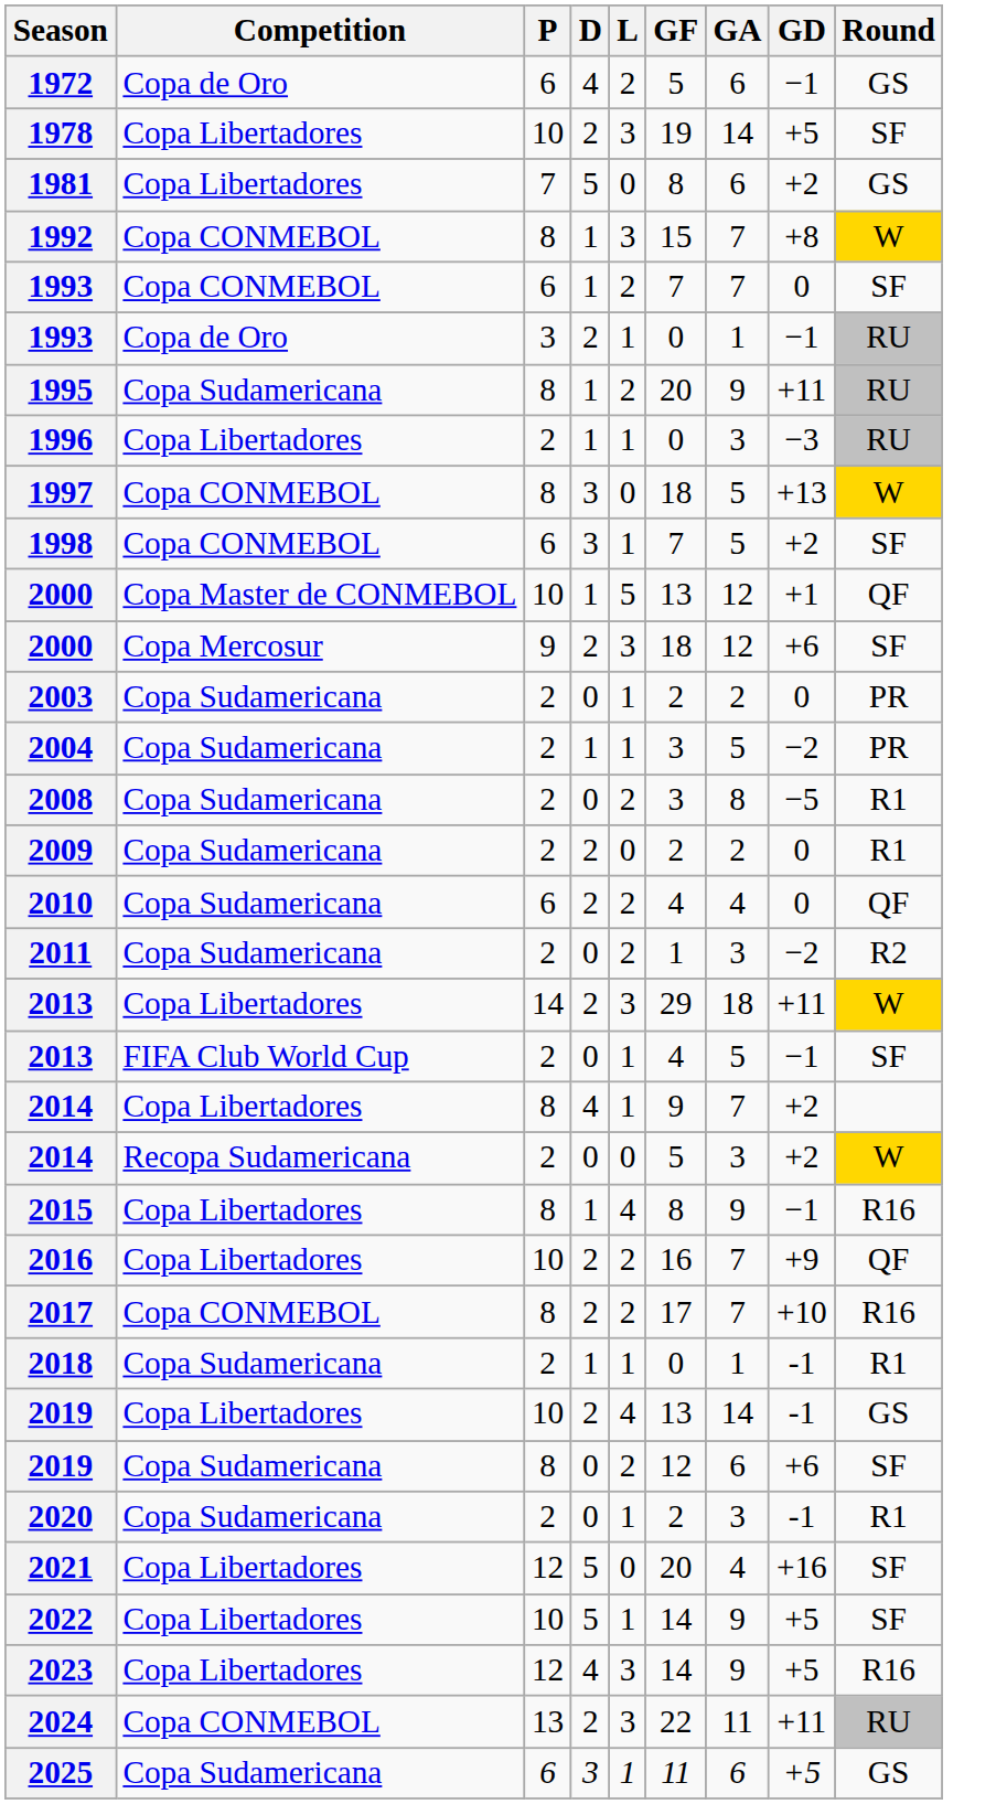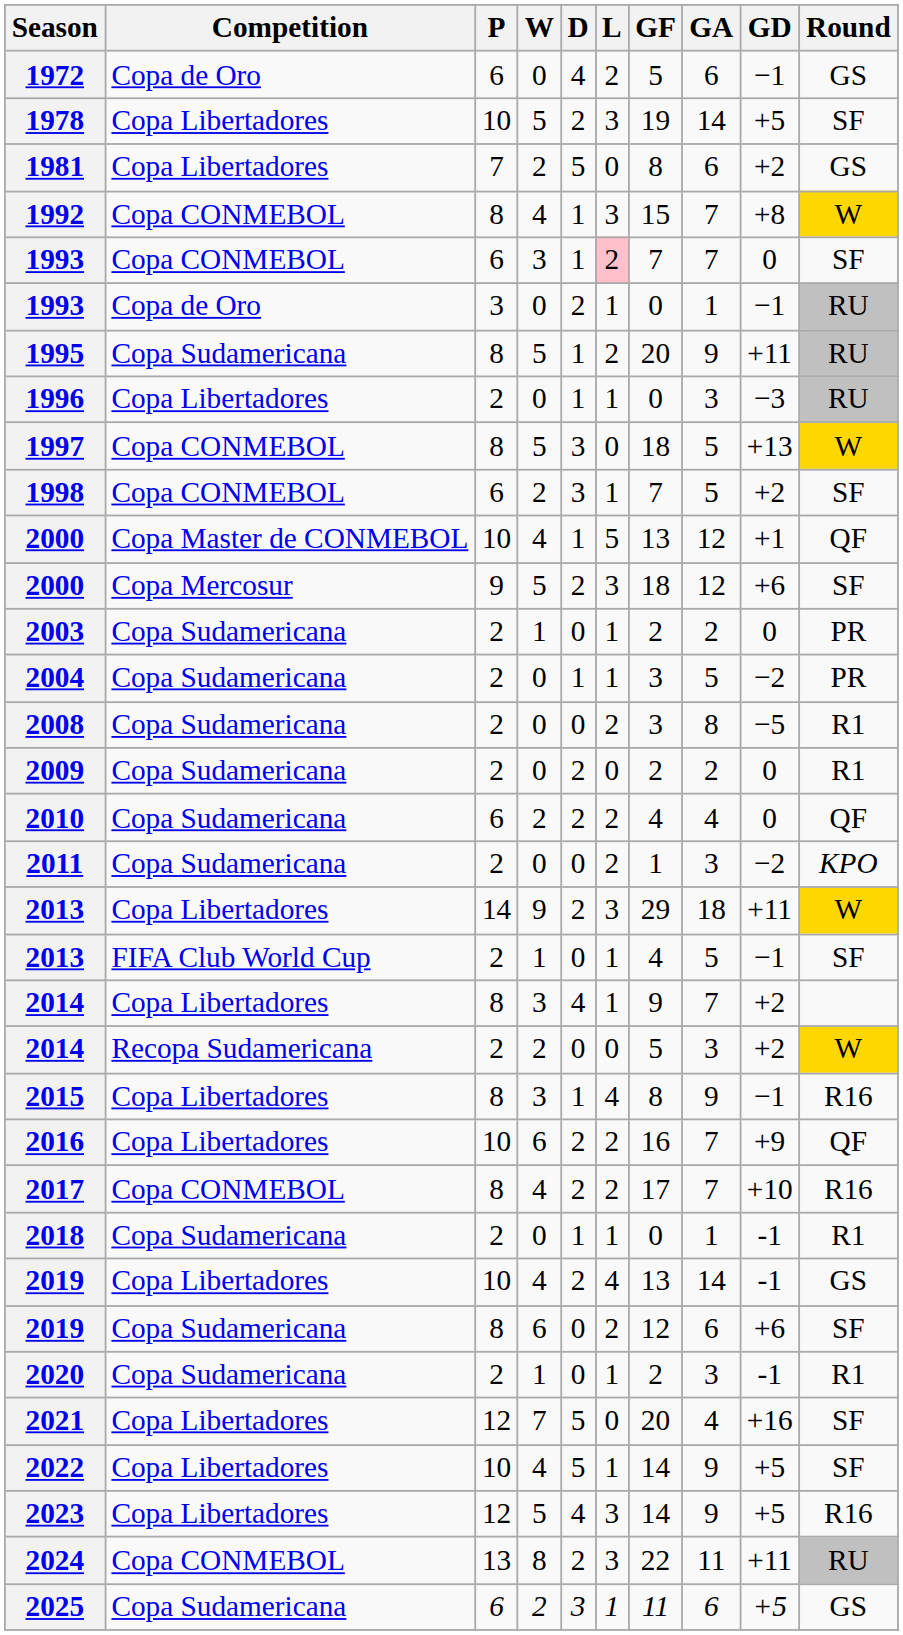+ column: W | 0 | 5 | 2 | 4 | 3 | 0 | 5 | 0 | 5 | 2 | 4 | 5 | 1 | 0 | 0 | 0 | 2 | 0 | 9 | 1 | 3 | 2 | 3 | 6 | 4 | 0 | 4 | 6 | 1 | 7 | 4 | 5 | 8 | 2
1993 / 6 | L: no background -> pink background
2011 | Round: R2 -> KPO
